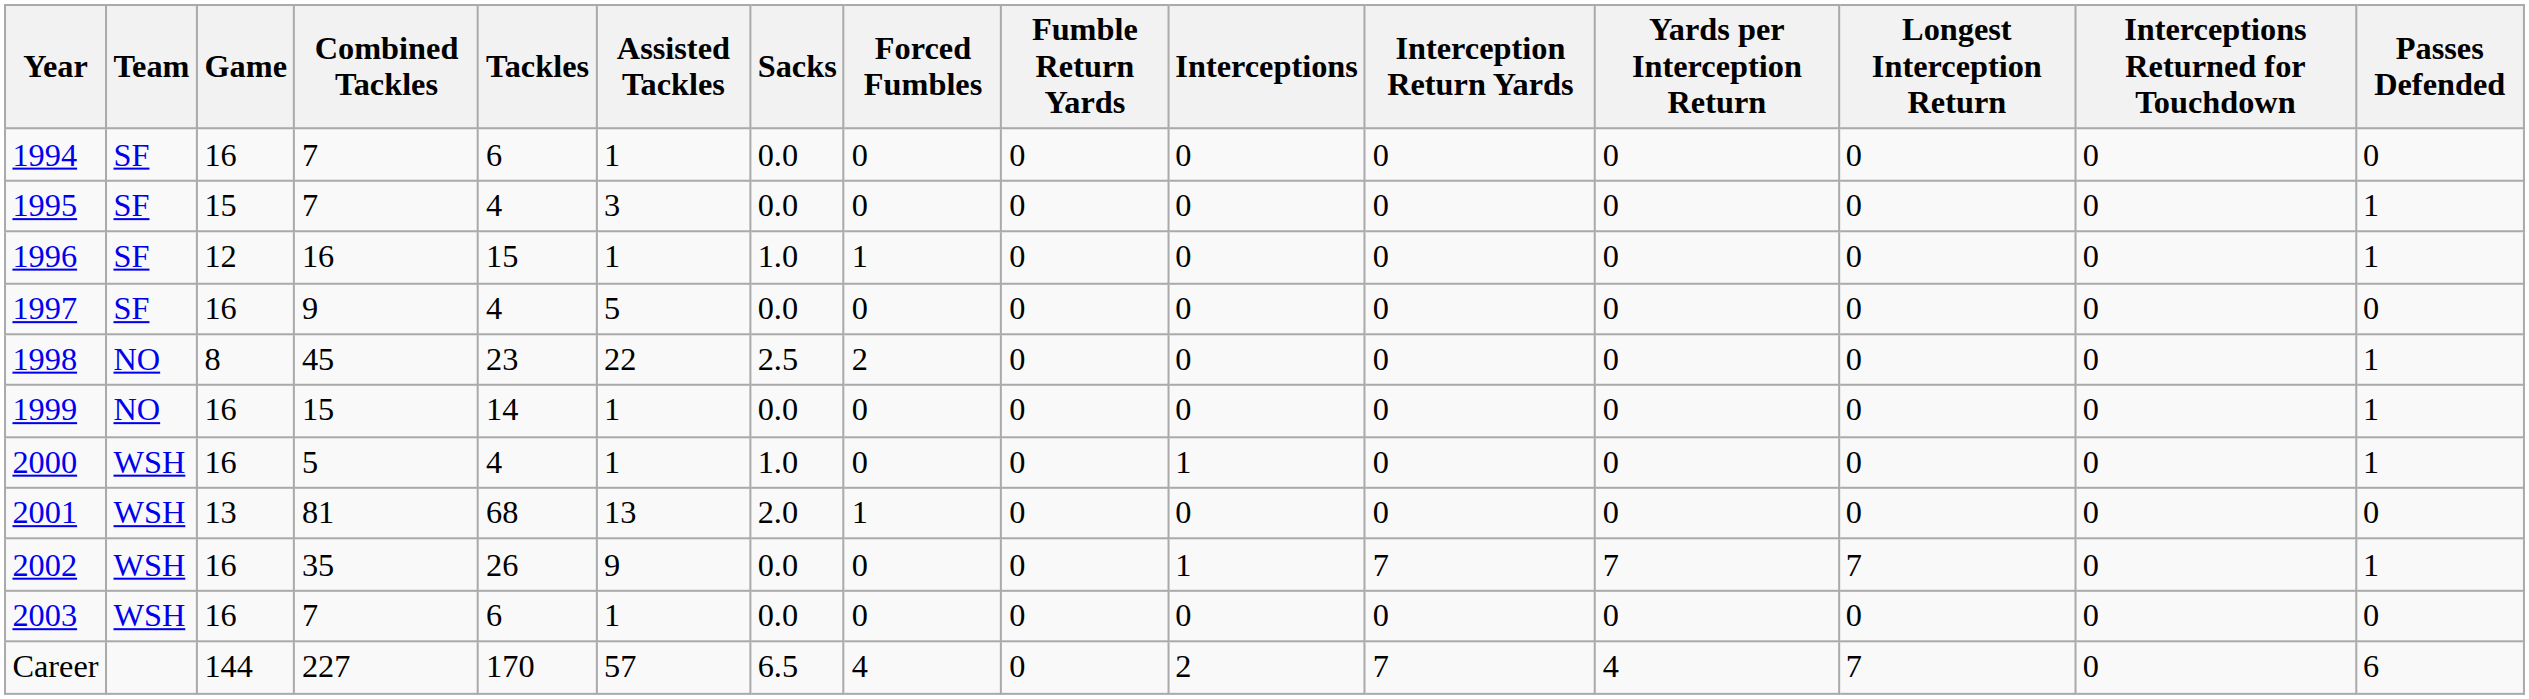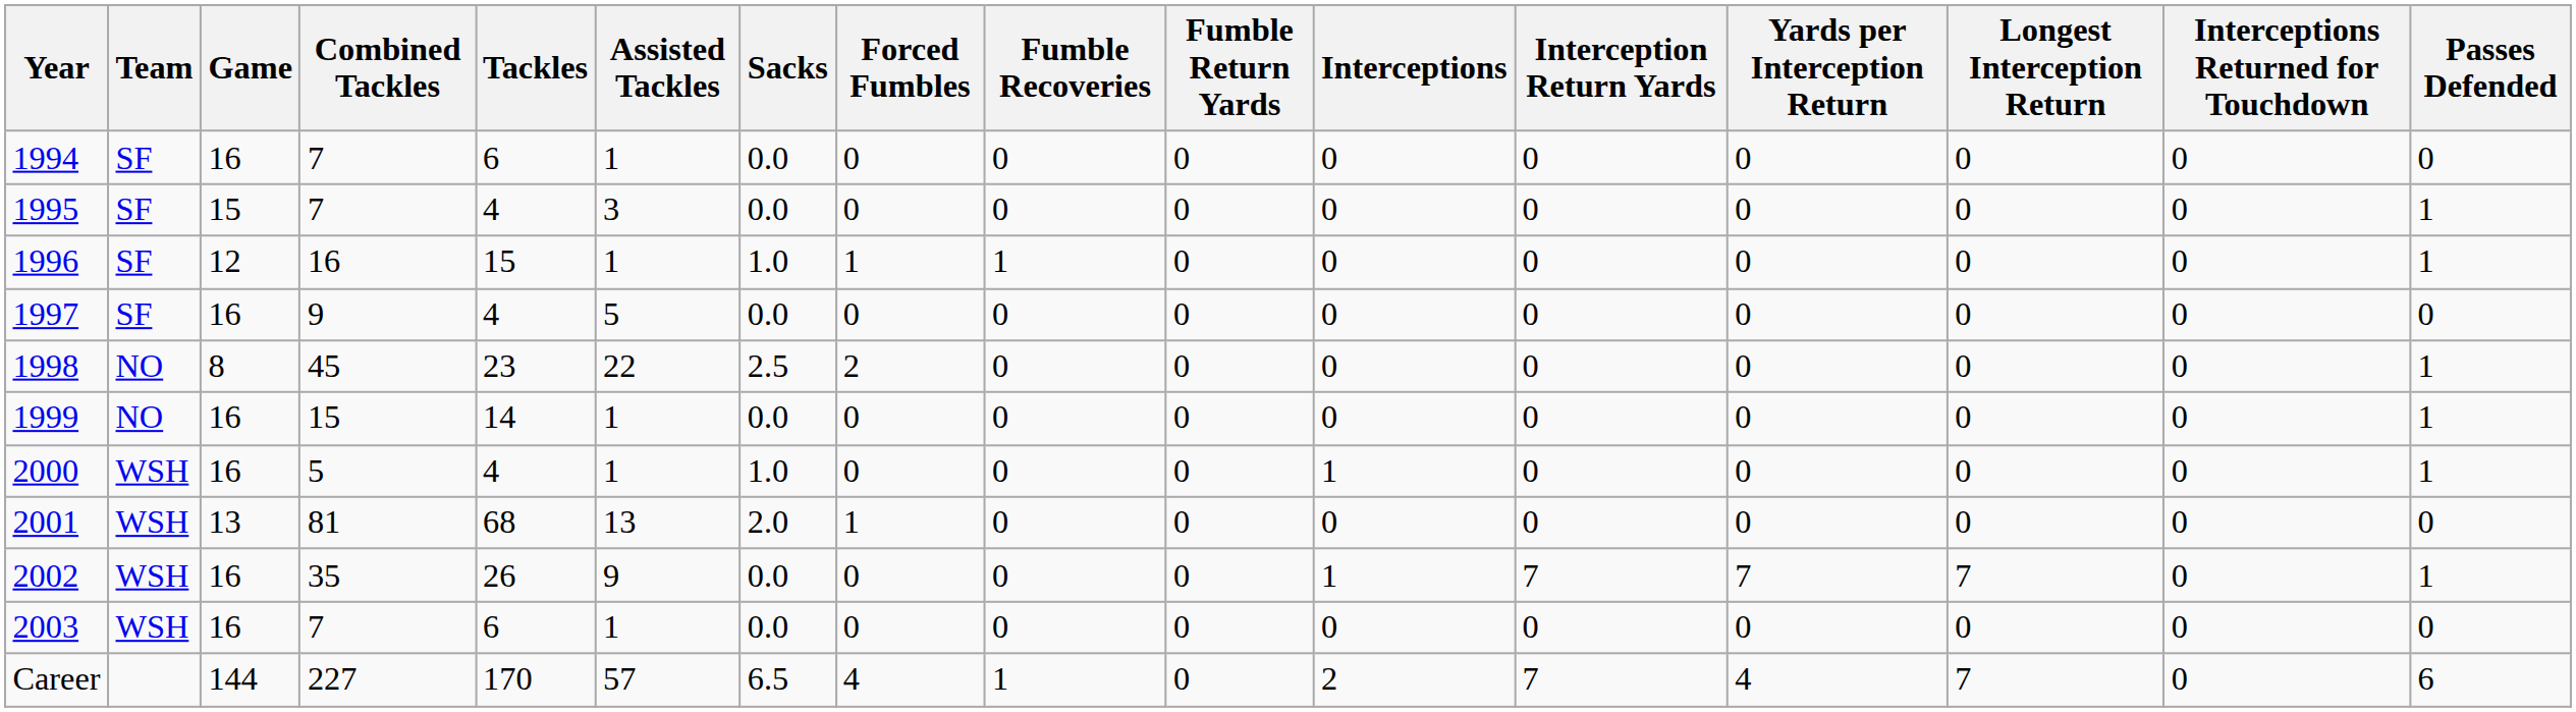+ column: Fumble Recoveries | 0 | 0 | 1 | 0 | 0 | 0 | 0 | 0 | 0 | 0 | 1
